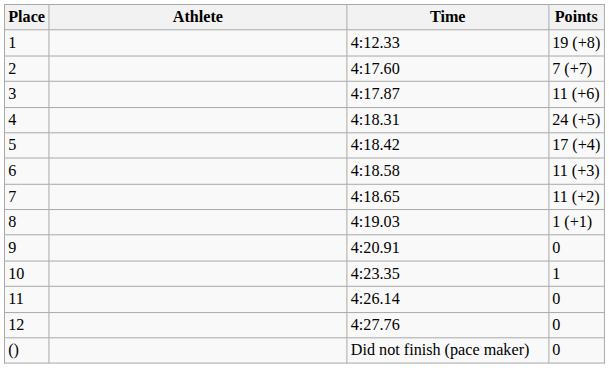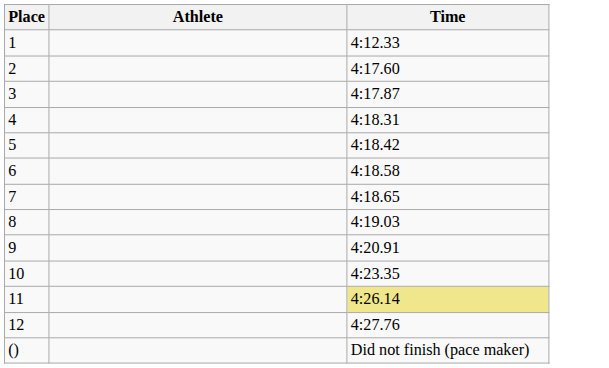- column: Points | 19 (+8) | 7 (+7) | 11 (+6) | 24 (+5) | 17 (+4) | 11 (+3) | 11 (+2) | 1 (+1) | 0 | 1 | 0 | 0 | 0
11 | Time: no background -> khaki background
